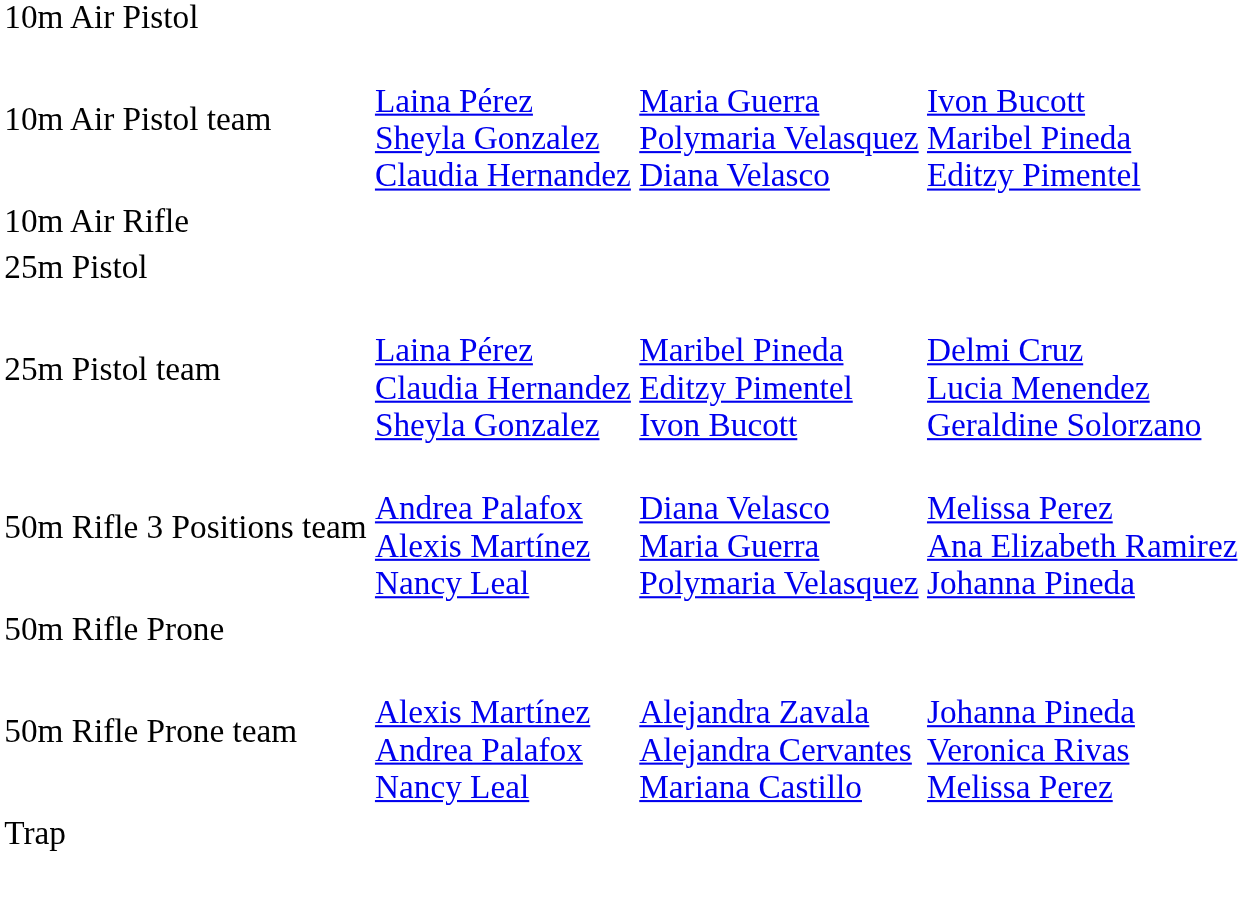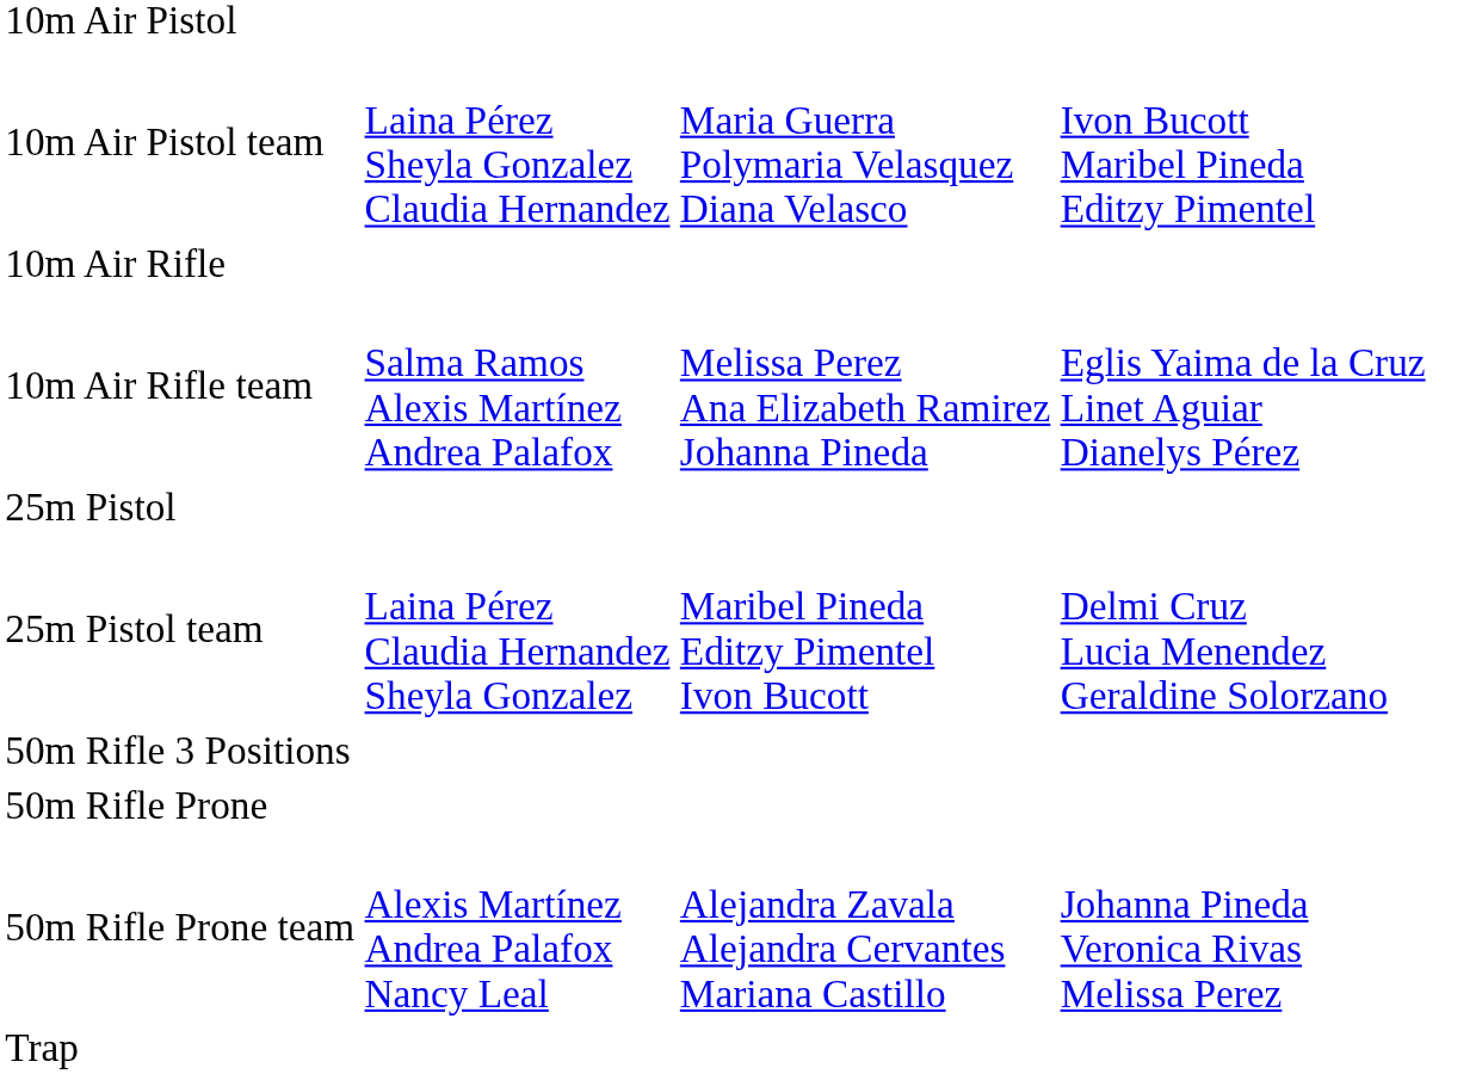+ row: 10m Air Rifle team | Salma Ramos Alexis Martínez Andrea Palafox | Melissa Perez Ana Elizabeth Ramirez Johanna Pineda | Eglis Yaima de la Cruz Linet Aguiar Dianelys Pérez
+ row: 50m Rifle 3 Positions
- row: 50m Rifle 3 Positions team | Andrea Palafox Alexis Martínez Nancy Leal | Diana Velasco Maria Guerra Polymaria Velasquez | Melissa Perez Ana Elizabeth Ramirez Johanna Pineda
